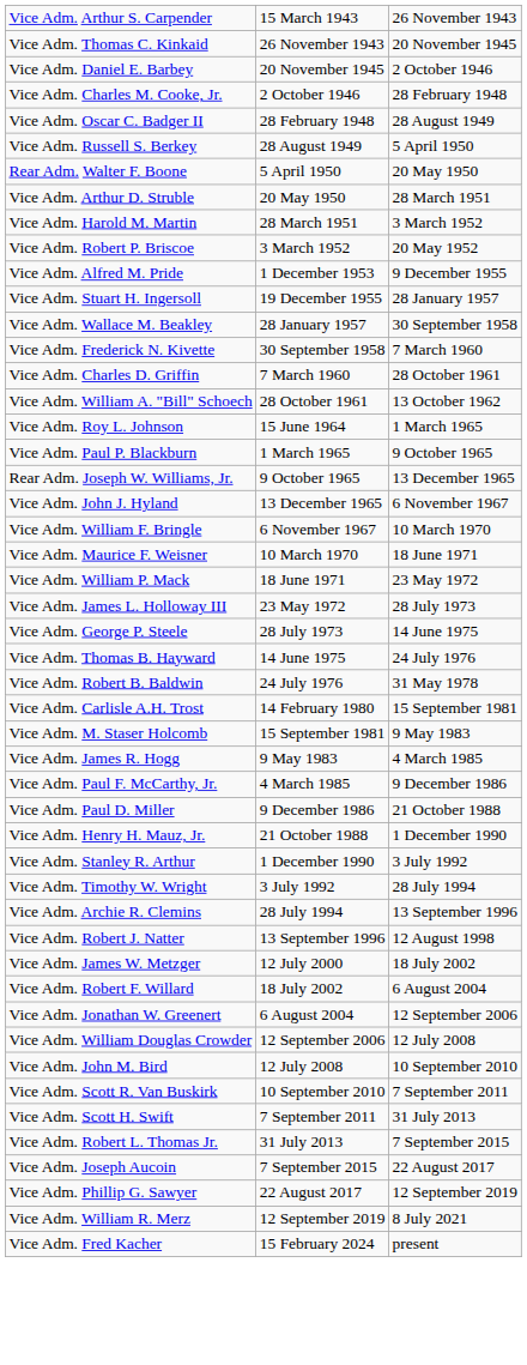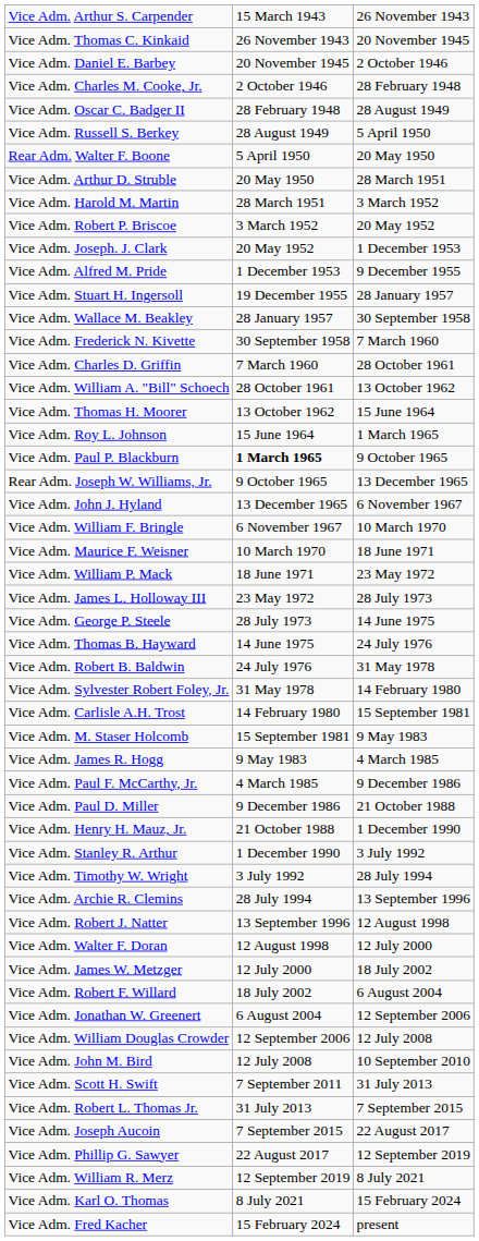+ row: Vice Adm. Joseph. J. Clark | 20 May 1952 | 1 December 1953
+ row: Vice Adm. Thomas H. Moorer | 13 October 1962 | 15 June 1964
Vice Adm. Paul P. Blackburn | column 2: normal -> bold
+ row: Vice Adm. Sylvester Robert Foley, Jr. | 31 May 1978 | 14 February 1980
+ row: Vice Adm. Walter F. Doran | 12 August 1998 | 12 July 2000
- row: Vice Adm. Scott R. Van Buskirk | 10 September 2010 | 7 September 2011
+ row: Vice Adm. Karl O. Thomas | 8 July 2021 | 15 February 2024
